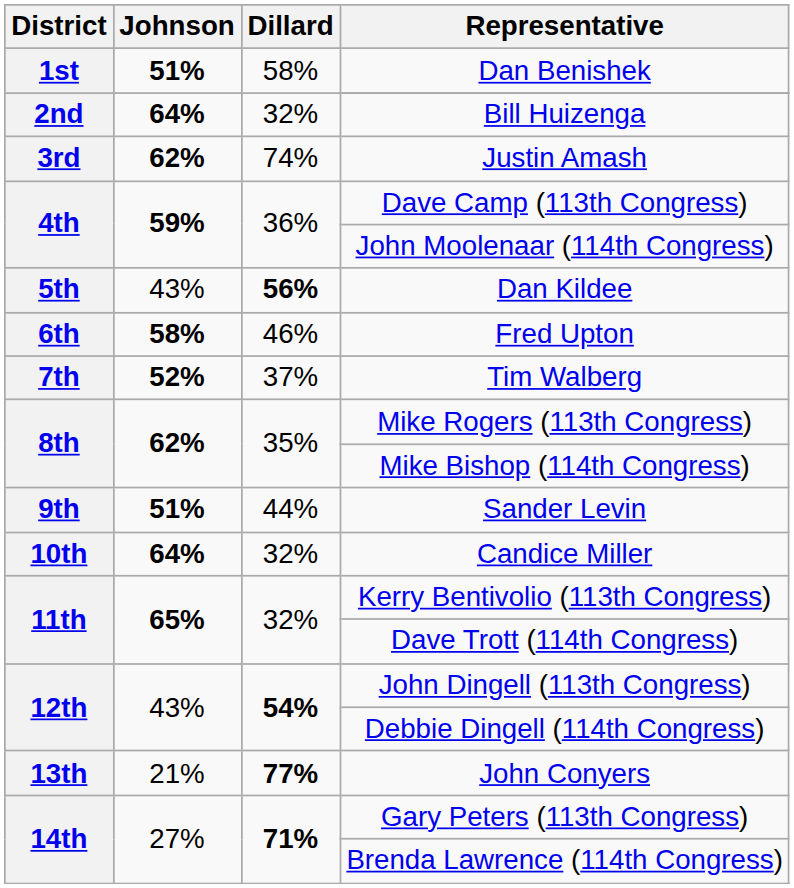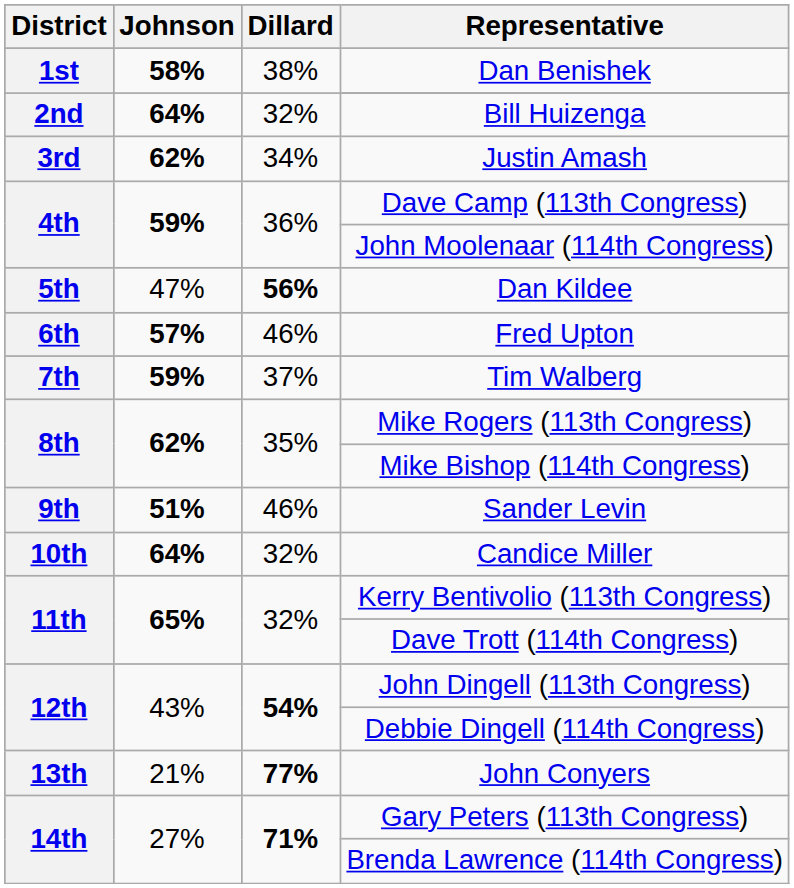Dan Benishek | Johnson: 51% -> 58%
Dan Benishek | Dillard: 58% -> 38%
Justin Amash | Dillard: 74% -> 34%
Dan Kildee | Johnson: 43% -> 47%
Fred Upton | Johnson: 58% -> 57%
Tim Walberg | Johnson: 52% -> 59%
Sander Levin | Dillard: 44% -> 46%
